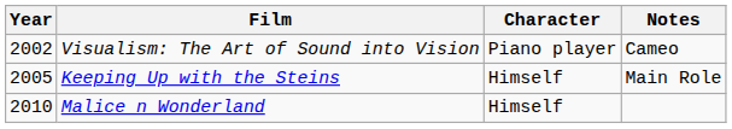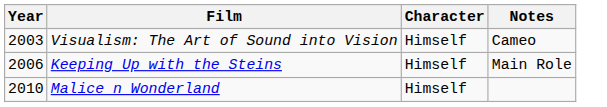Visualism: The Art of Sound into Vision | Year: 2002 -> 2003
Visualism: The Art of Sound into Vision | Character: Piano player -> Himself
Keeping Up with the Steins | Year: 2005 -> 2006
